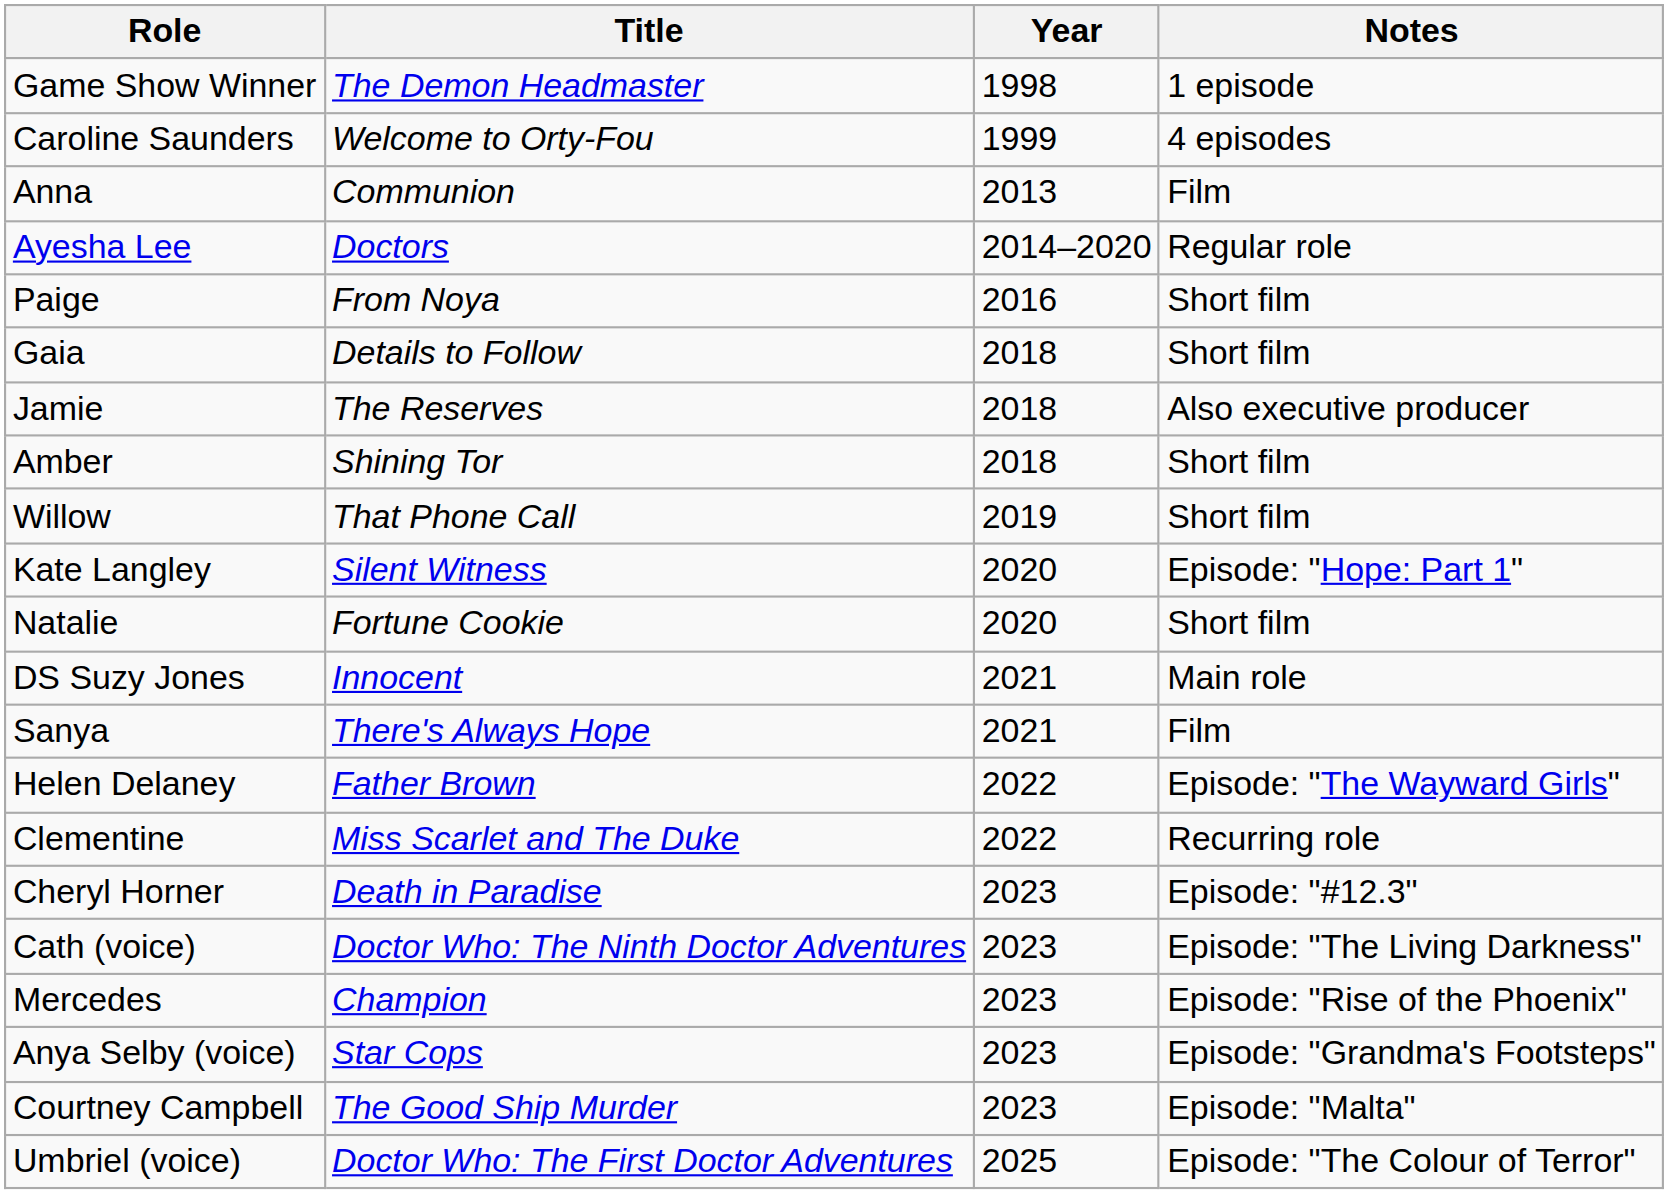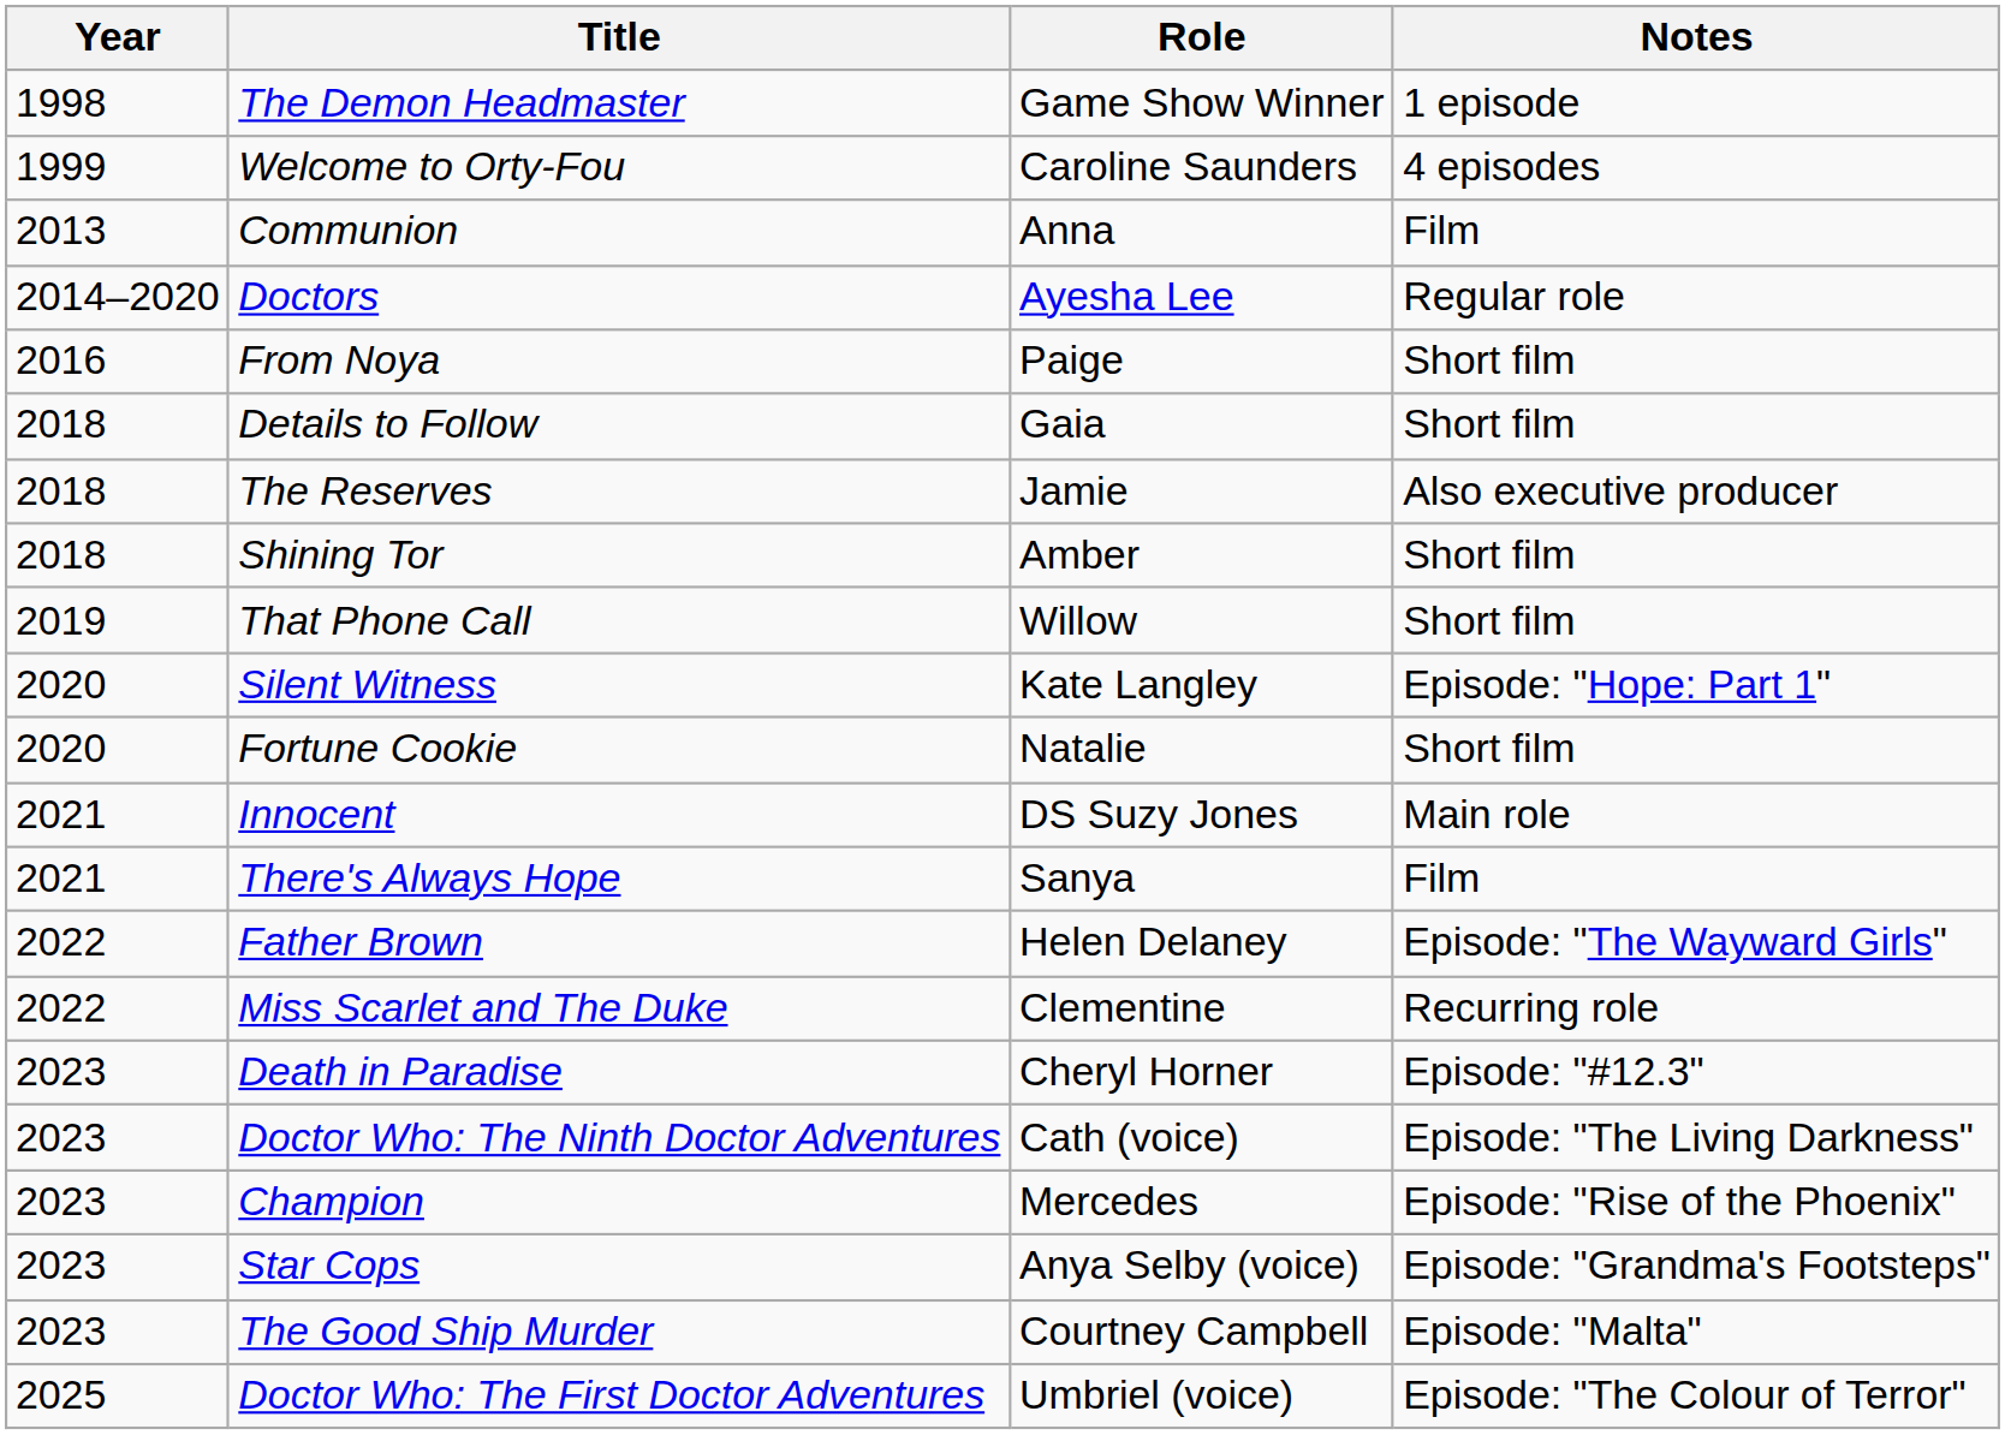columns swapped: Year <-> Role
